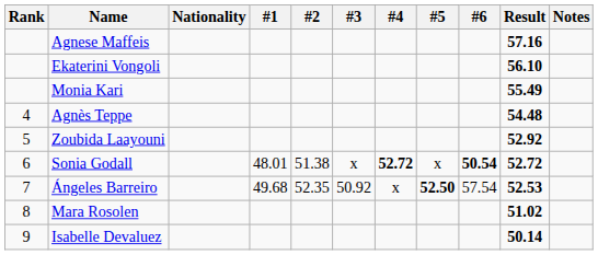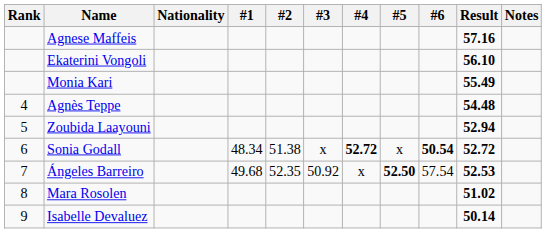Zoubida Laayouni | Result: 52.92 -> 52.94
Sonia Godall | #1: 48.01 -> 48.34
